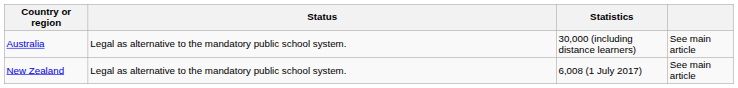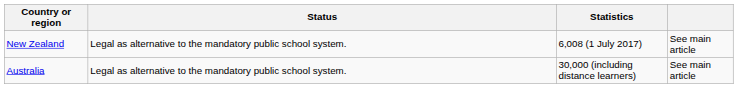rows swapped: Australia <-> New Zealand
